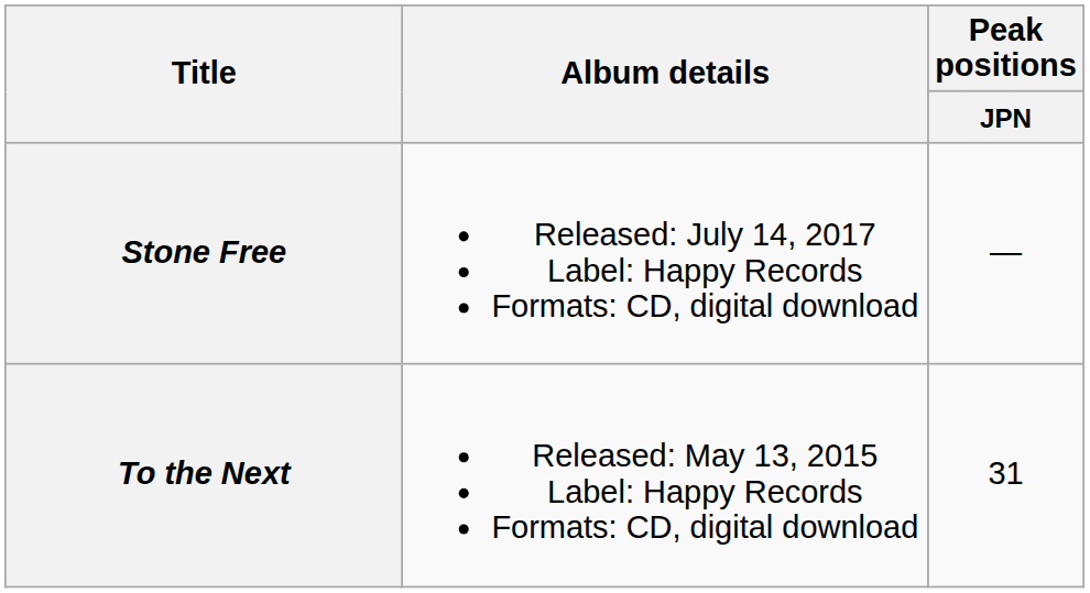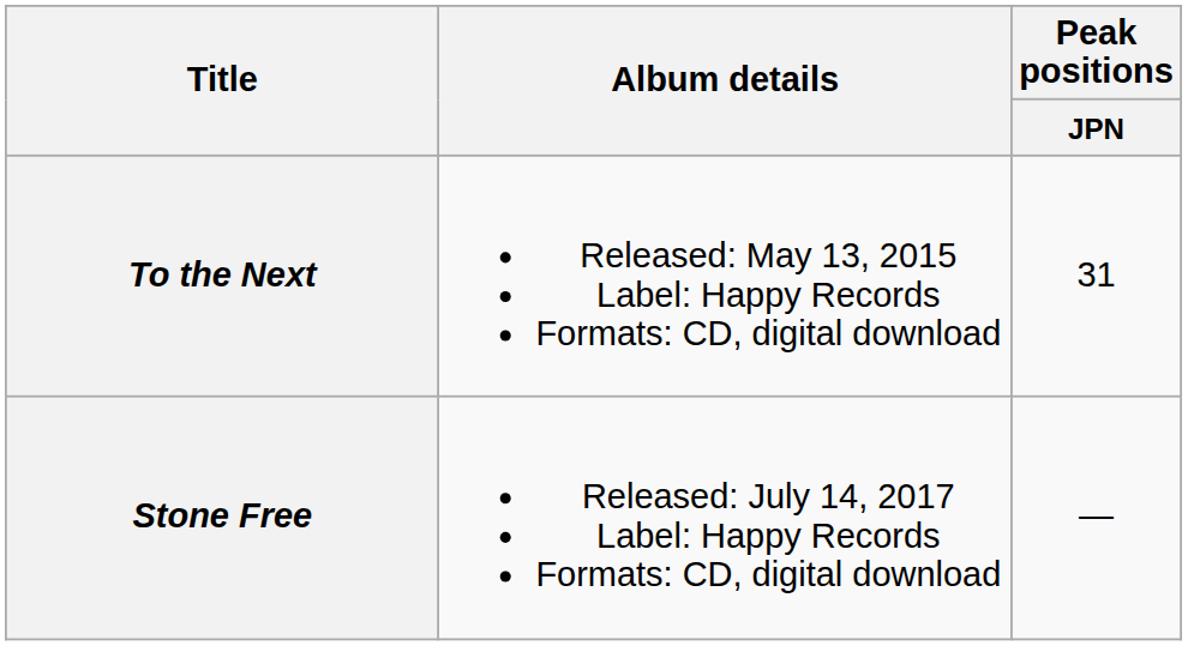rows swapped: To the Next <-> Stone Free
